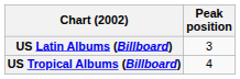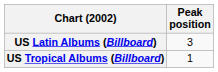US Tropical Albums (Billboard) | Peak position: 4 -> 1
